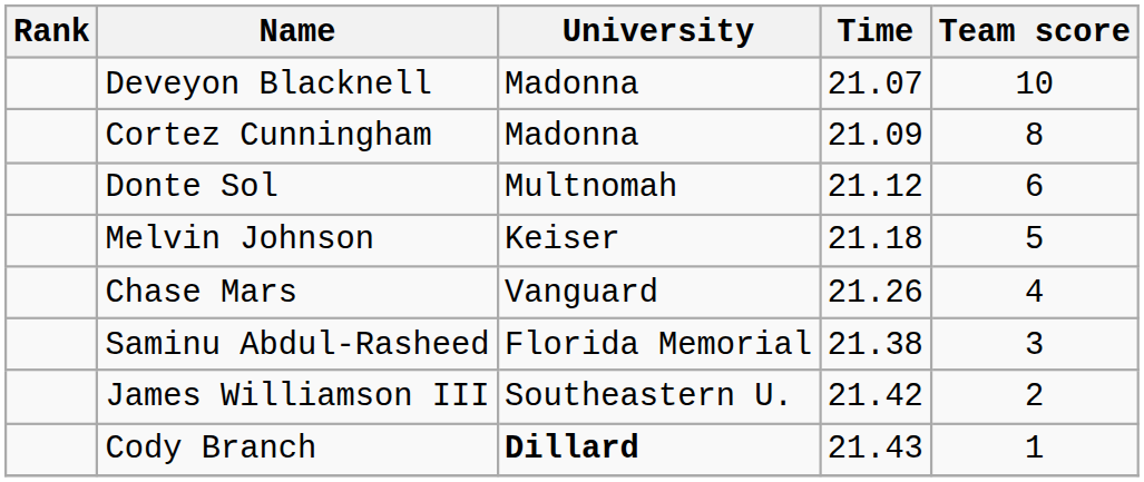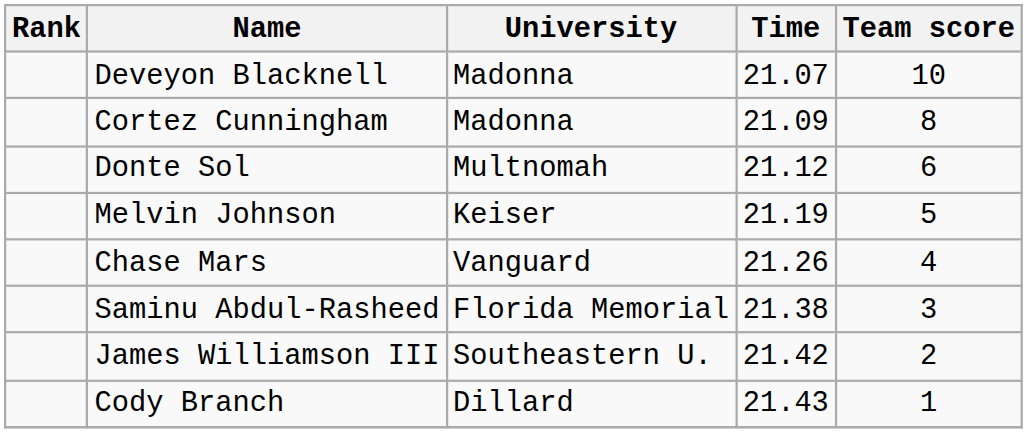Melvin Johnson | Time: 21.18 -> 21.19
Cody Branch | University: bold -> normal
